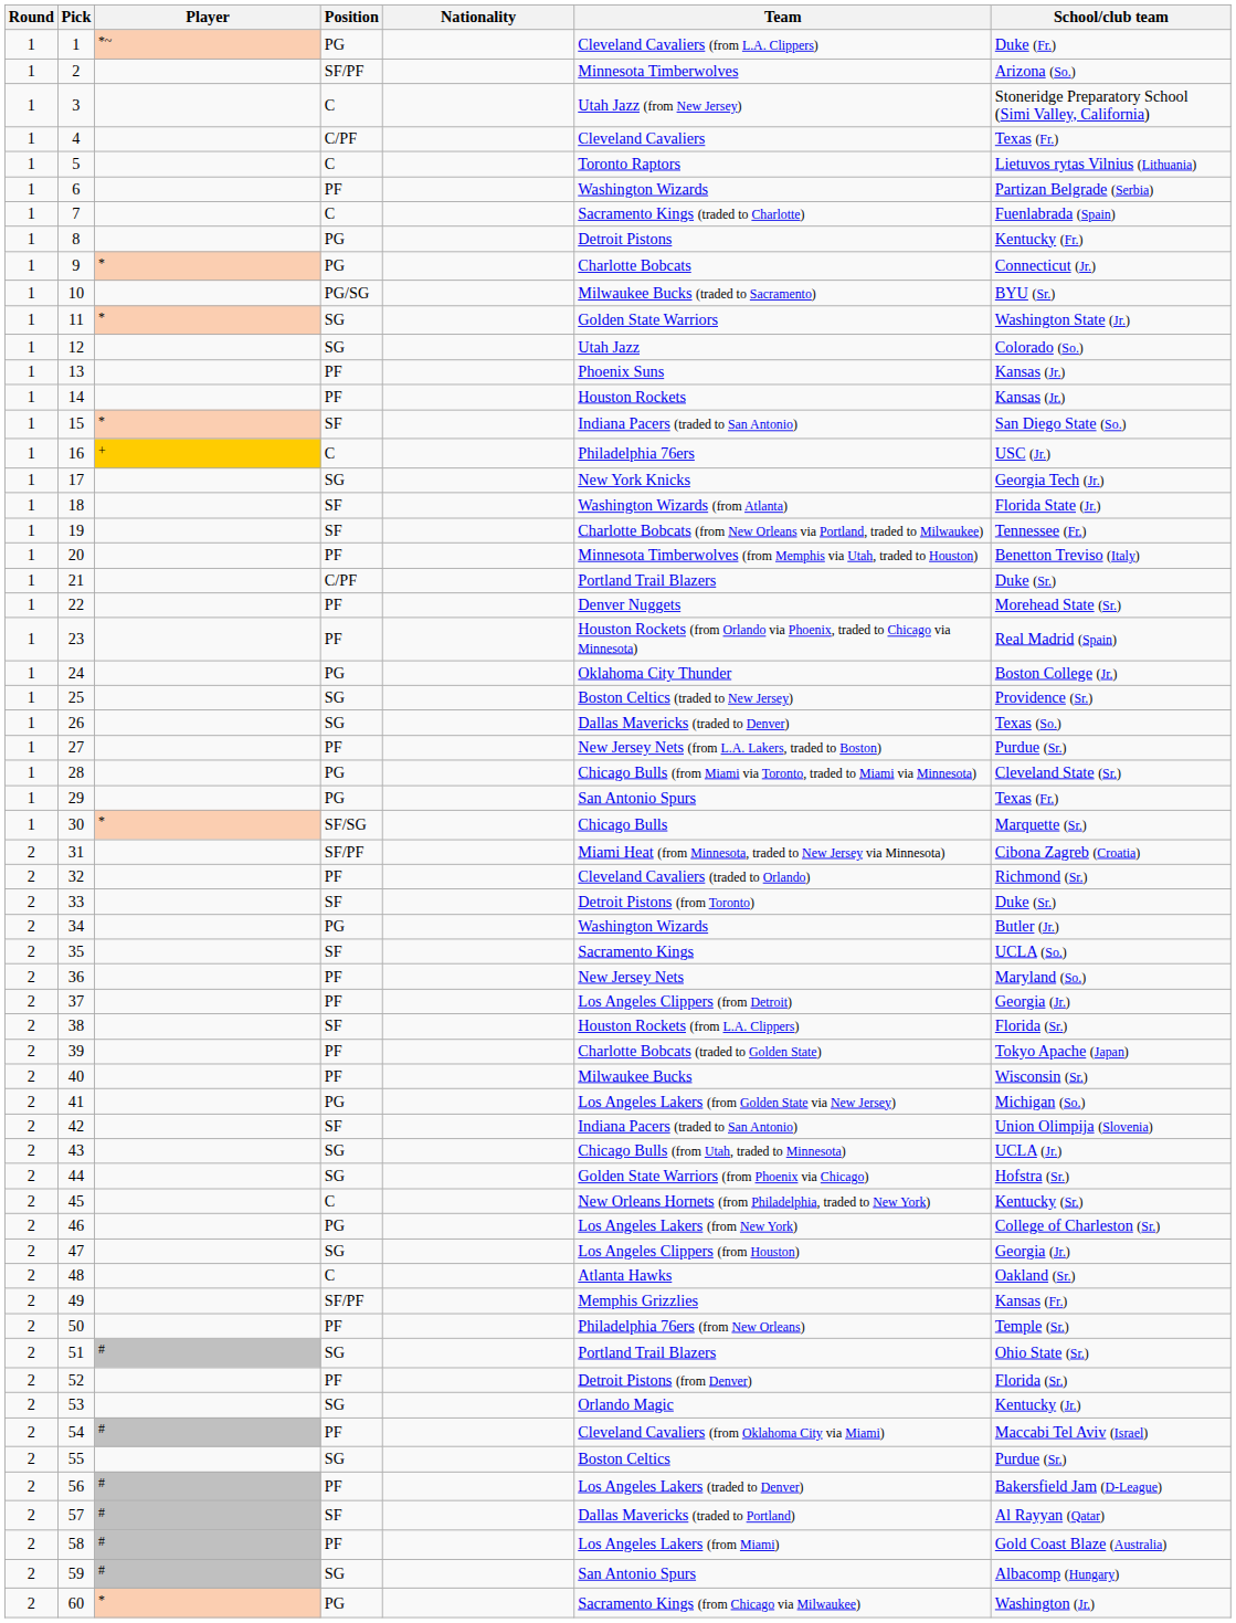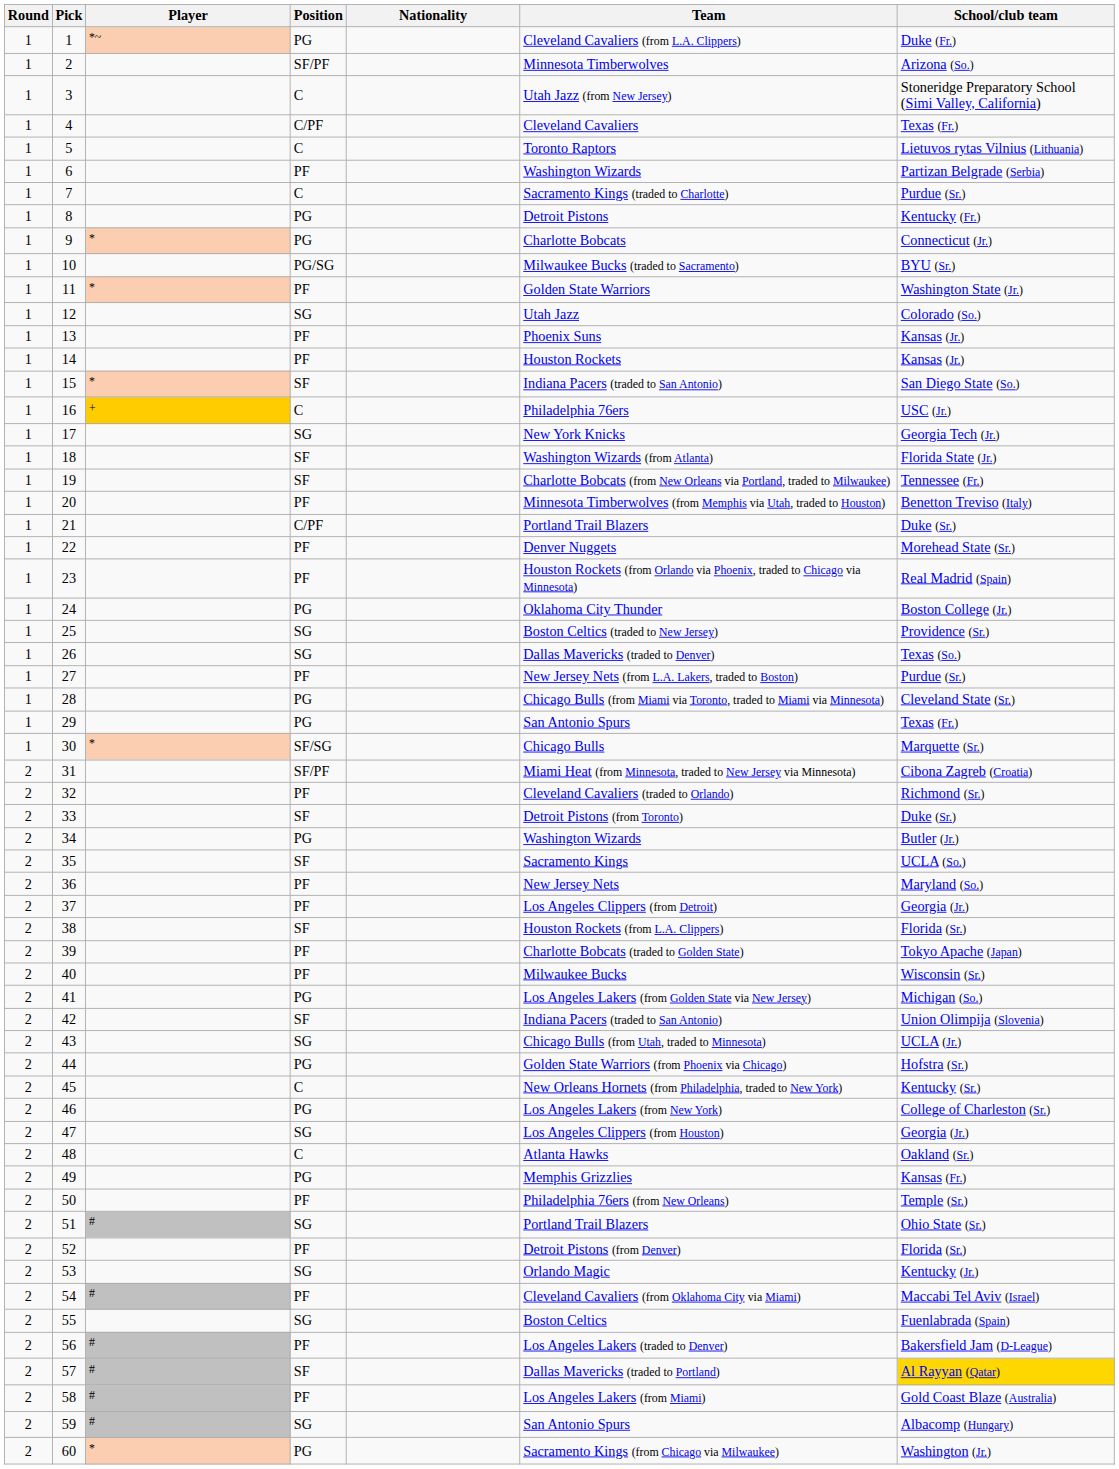7 | School/club team: Fuenlabrada (Spain) -> Purdue (Sr.)
11 | Position: SG -> PF
44 | Position: SG -> PG
49 | Position: SF/PF -> PG
55 | School/club team: Purdue (Sr.) -> Fuenlabrada (Spain)
57 | School/club team: no background -> gold background
